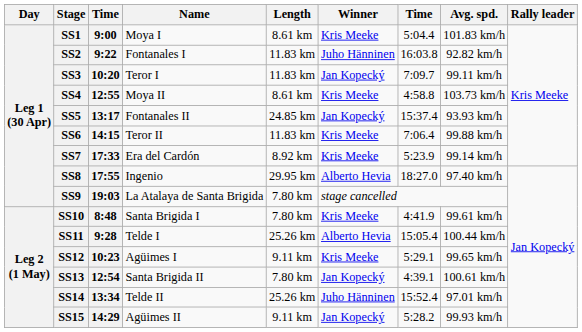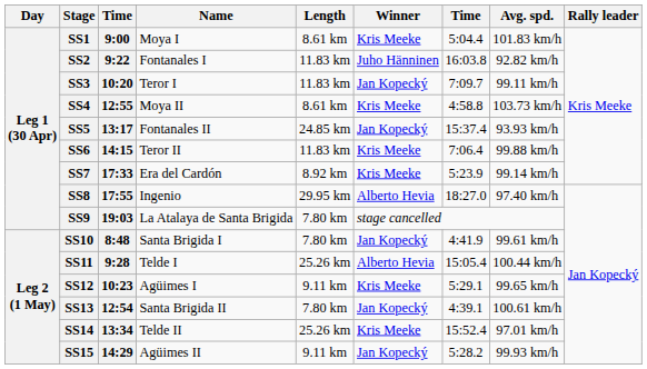SS10 | Winner: Kris Meeke -> Jan Kopecký
SS14 | Winner: Juho Hänninen -> Kris Meeke
